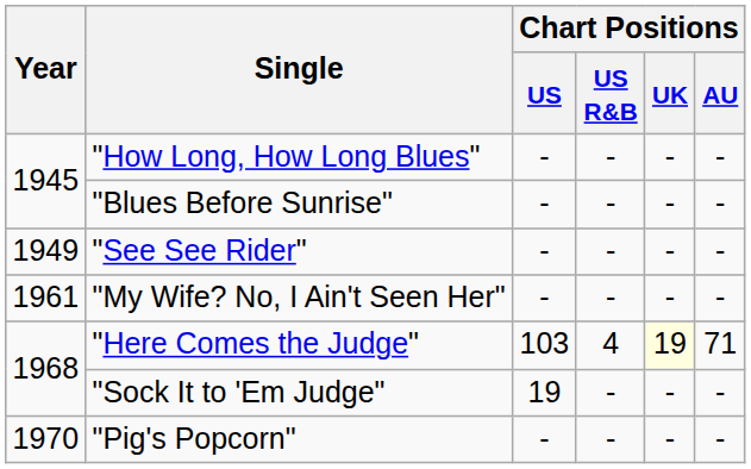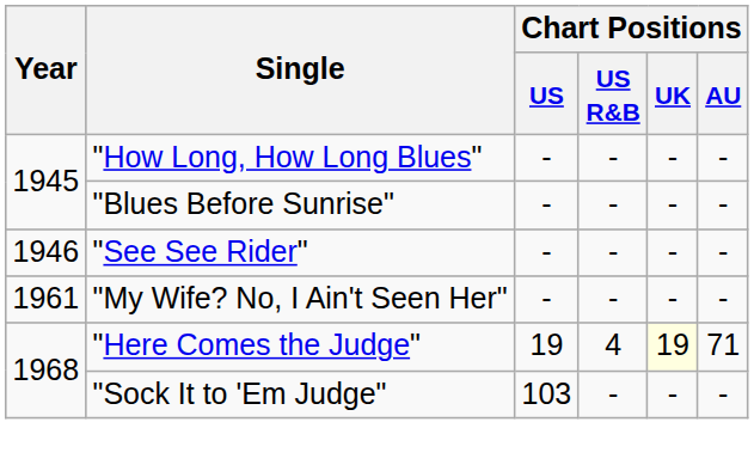"See See Rider" | Year: 1949 -> 1946
"Here Comes the Judge" | Chart Positions / US: 103 -> 19
"Sock It to 'Em Judge" | Chart Positions / US: 19 -> 103
- row: 1970 | "Pig's Popcorn" | - | - | - | -
